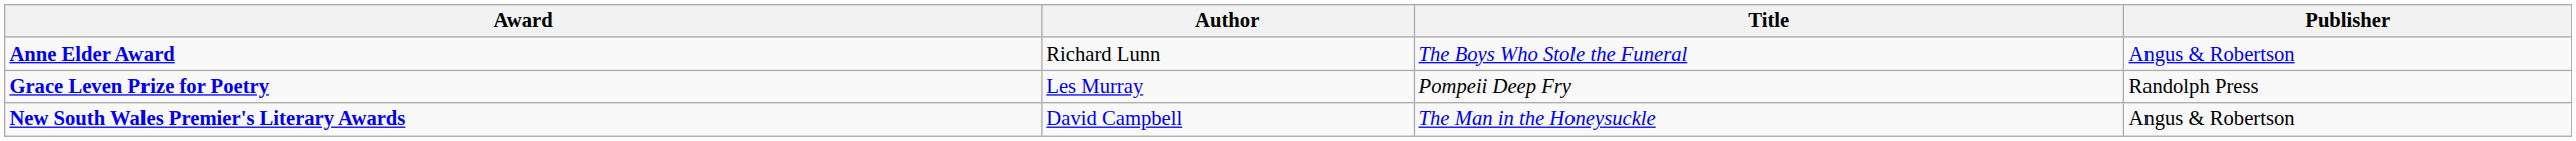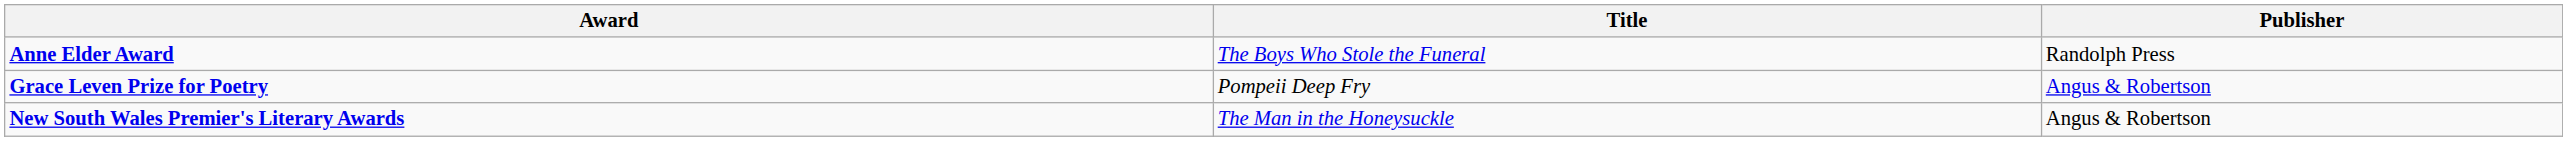- column: Author | Richard Lunn | Les Murray | David Campbell
Anne Elder Award | Publisher: Angus & Robertson -> Randolph Press
Grace Leven Prize for Poetry | Publisher: Randolph Press -> Angus & Robertson
